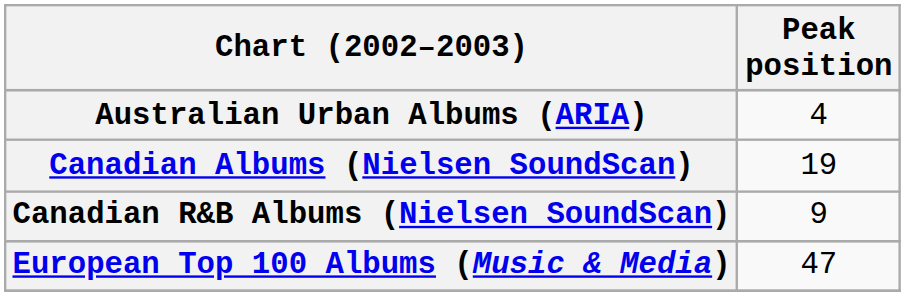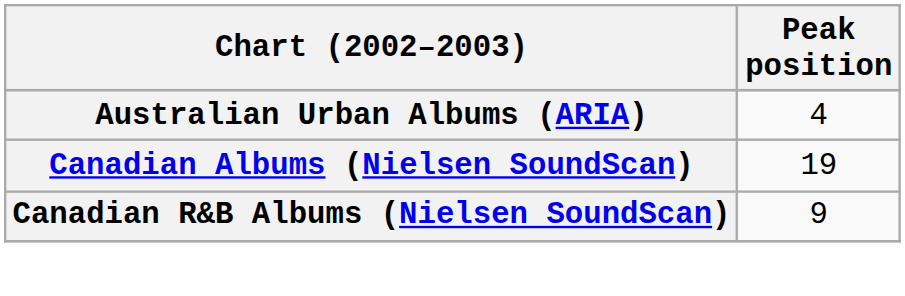- row: European Top 100 Albums (Music & Media) | 47
